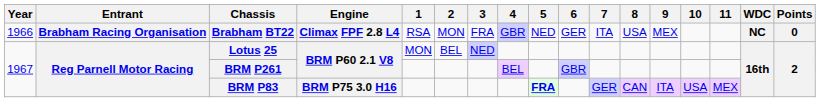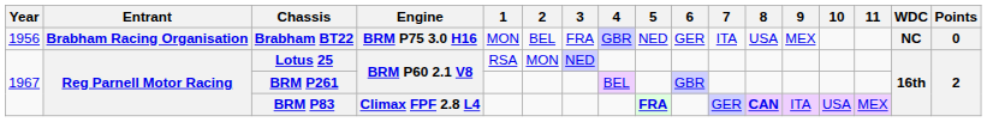Brabham BT22 | Year: 1966 -> 1956
Brabham BT22 | Engine: Climax FPF 2.8 L4 -> BRM P75 3.0 H16
Brabham BT22 | 1: RSA -> MON
Brabham BT22 | 2: MON -> BEL
Lotus 25 | 1: MON -> RSA
Lotus 25 | 2: BEL -> MON
BRM P83 | Engine: BRM P75 3.0 H16 -> Climax FPF 2.8 L4
BRM P83 | 8: normal -> bold
